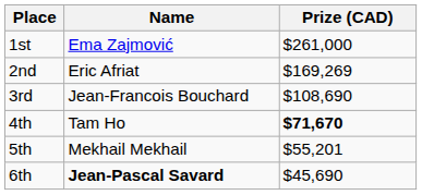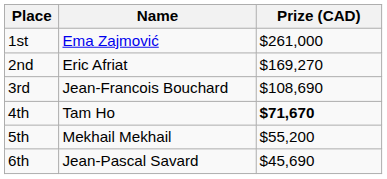2nd | Prize (CAD): $169,269 -> $169,270
5th | Prize (CAD): $55,201 -> $55,200
6th | Name: bold -> normal
